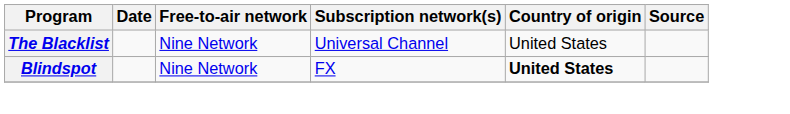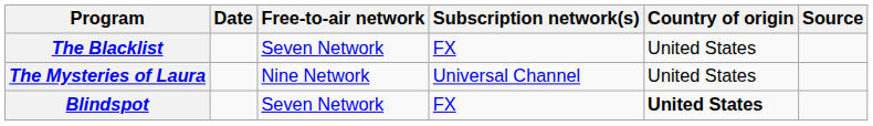The Blacklist | Free-to-air network: Nine Network -> Seven Network
The Blacklist | Subscription network(s): Universal Channel -> FX
+ row: The Mysteries of Laura | Nine Network | Universal Channel | United States
Blindspot | Free-to-air network: Nine Network -> Seven Network
